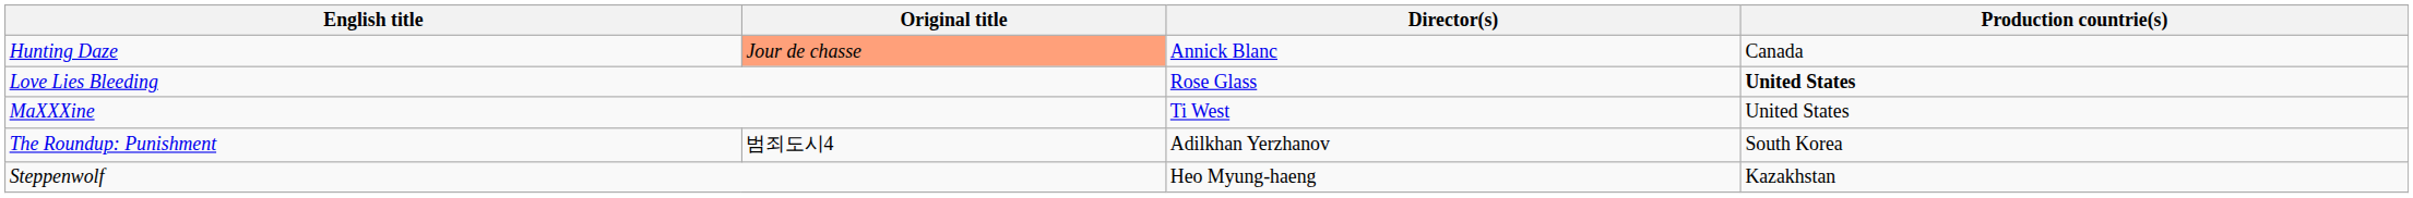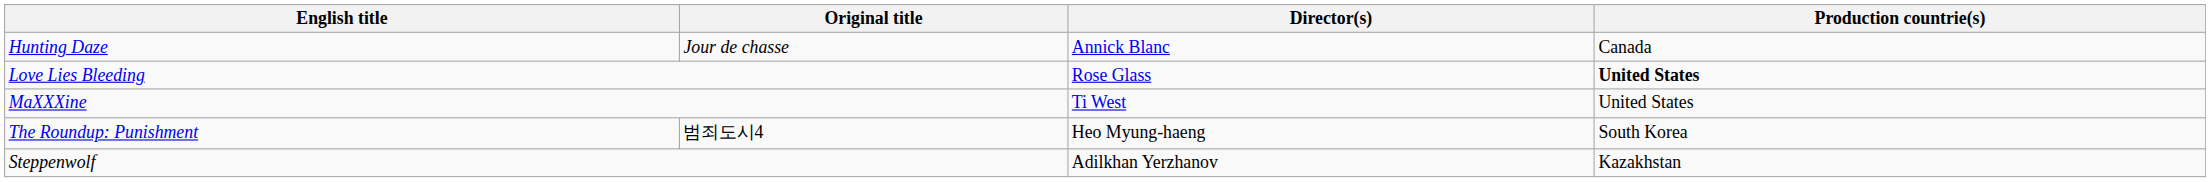Hunting Daze | Original title: lightsalmon background -> no background
The Roundup: Punishment | Director(s): Adilkhan Yerzhanov -> Heo Myung-haeng
Steppenwolf | Director(s): Heo Myung-haeng -> Adilkhan Yerzhanov
